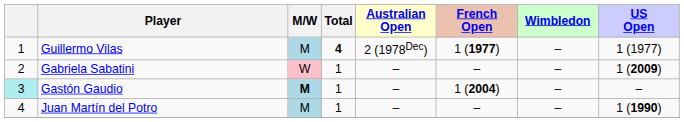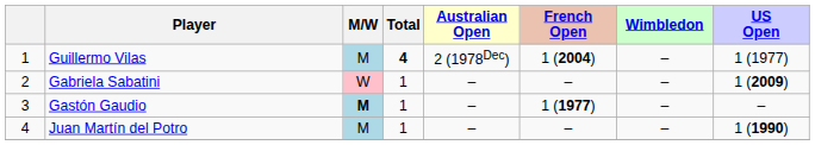Guillermo Vilas | French Open: 1 (1977) -> 1 (2004)
Gastón Gaudio | column 1: paleturquoise background -> no background
Gastón Gaudio | French Open: 1 (2004) -> 1 (1977)
